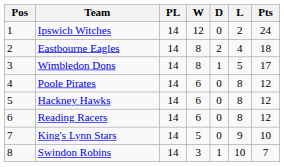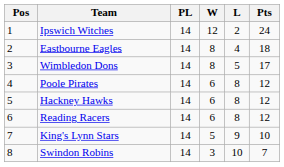- column: D | 0 | 2 | 1 | 0 | 0 | 0 | 0 | 1
